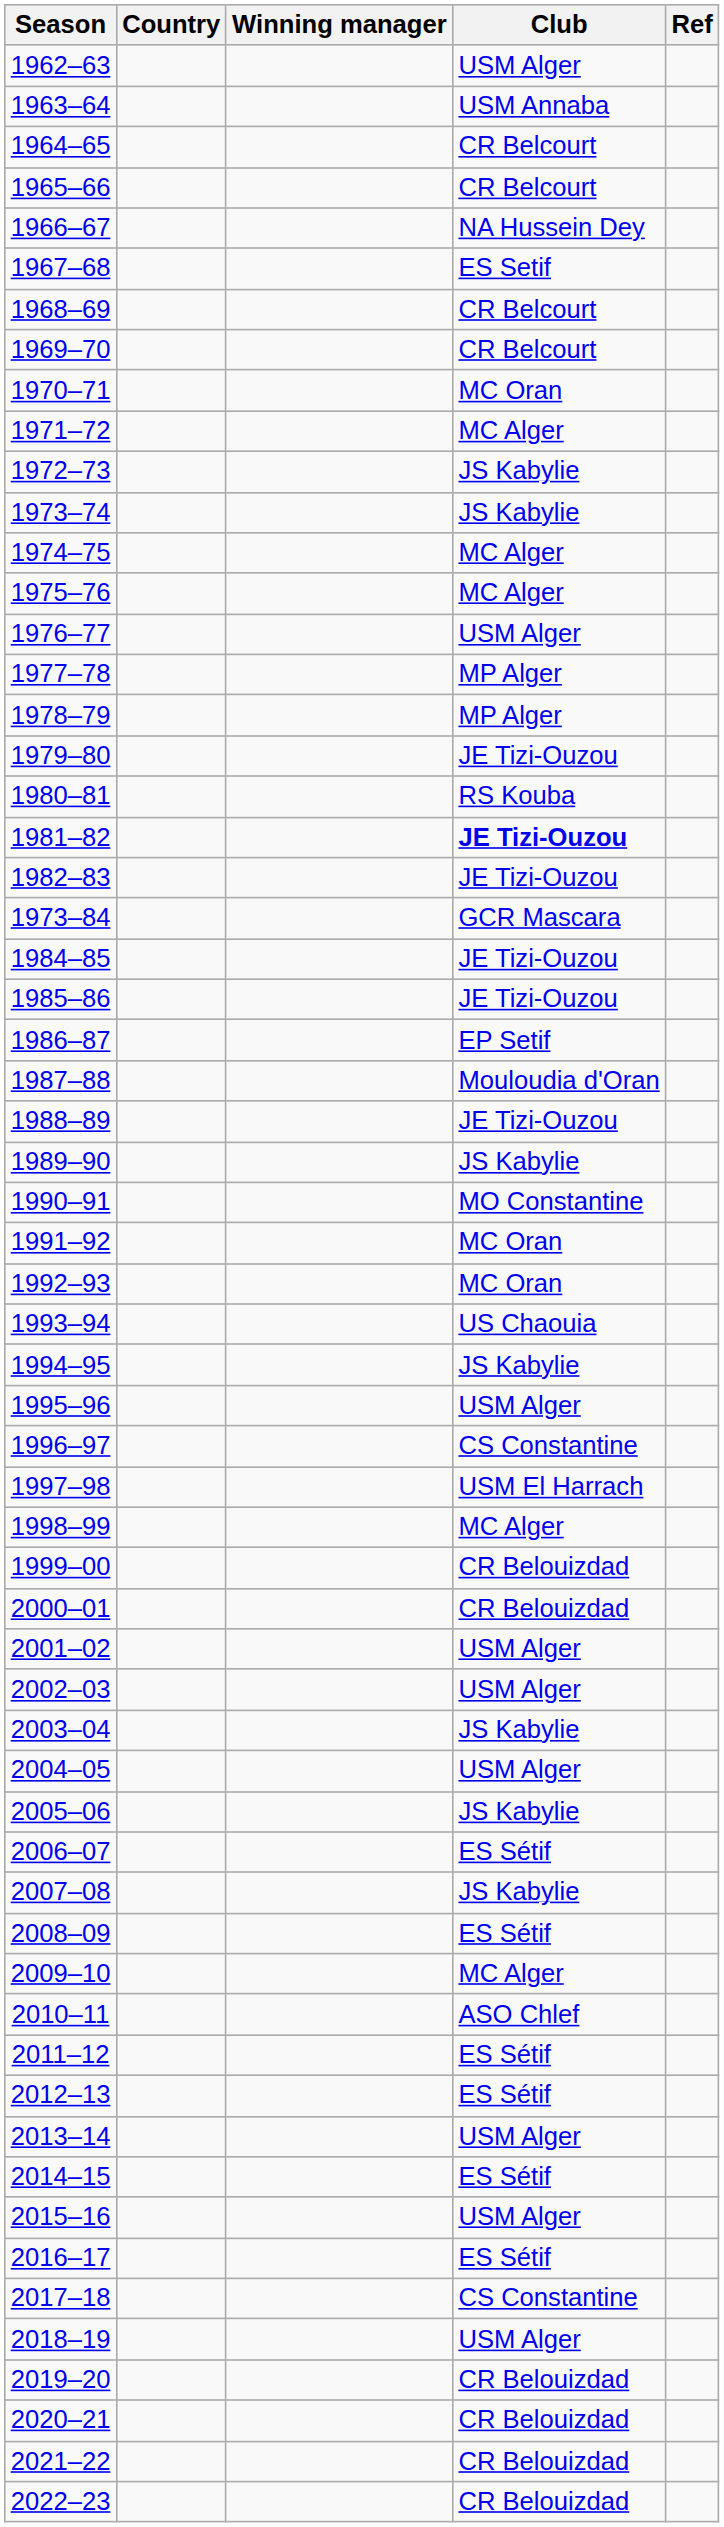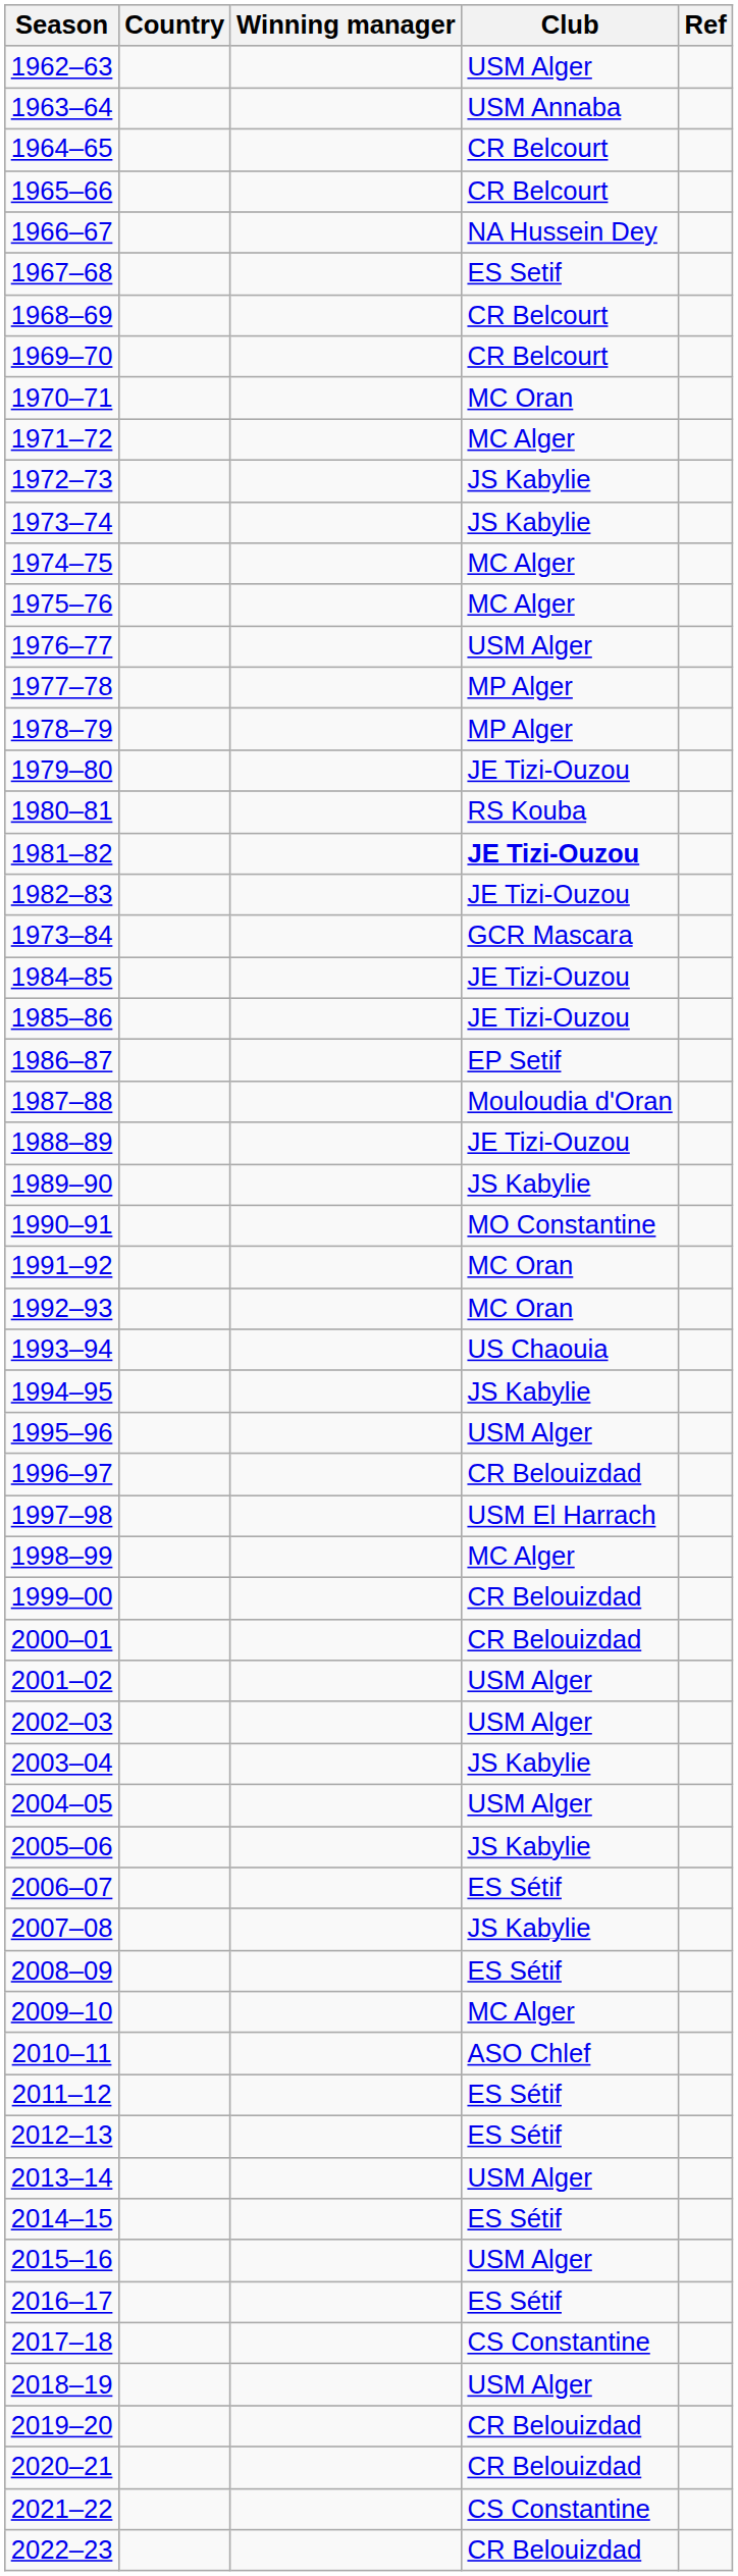1996–97 | Club: CS Constantine -> CR Belouizdad
2021–22 | Club: CR Belouizdad -> CS Constantine
